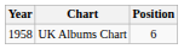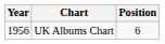UK Albums Chart | Year: 1958 -> 1956
